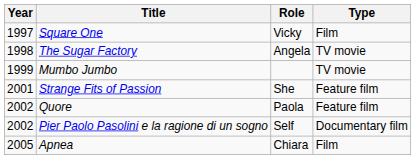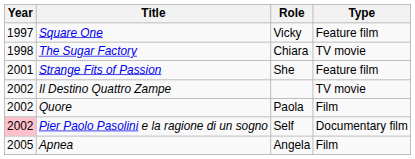Square One | Type: Film -> Feature film
The Sugar Factory | Role: Angela -> Chiara
- row: 1999 | Mumbo Jumbo | TV movie
+ row: 2002 | Il Destino Quattro Zampe | TV movie
Quore | Type: Feature film -> Film
Pier Paolo Pasolini e la ragione di un sogno | Year: no background -> pink background
Apnea | Role: Chiara -> Angela
